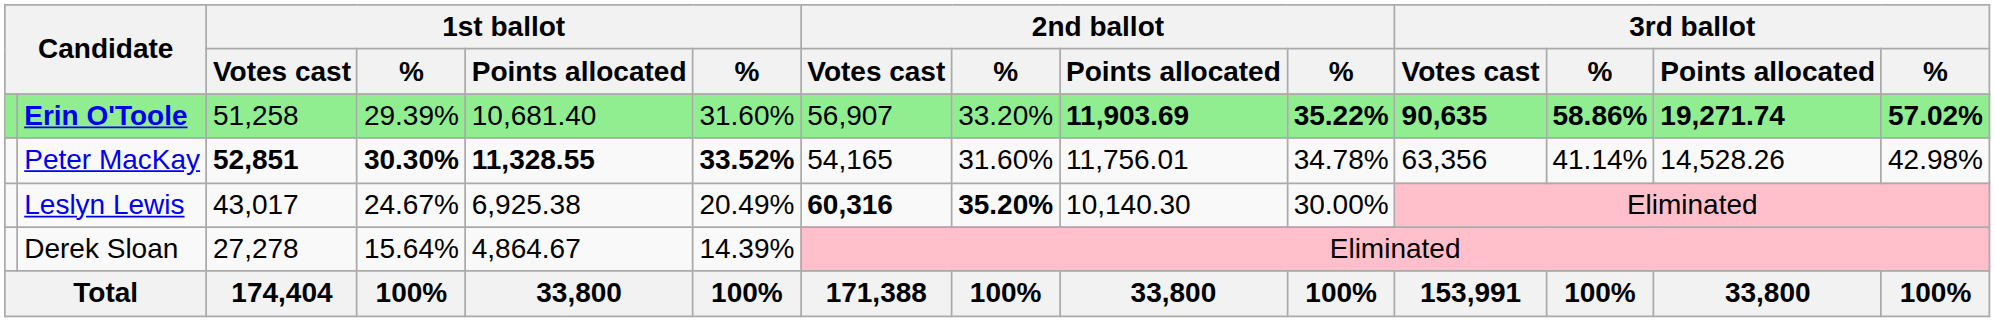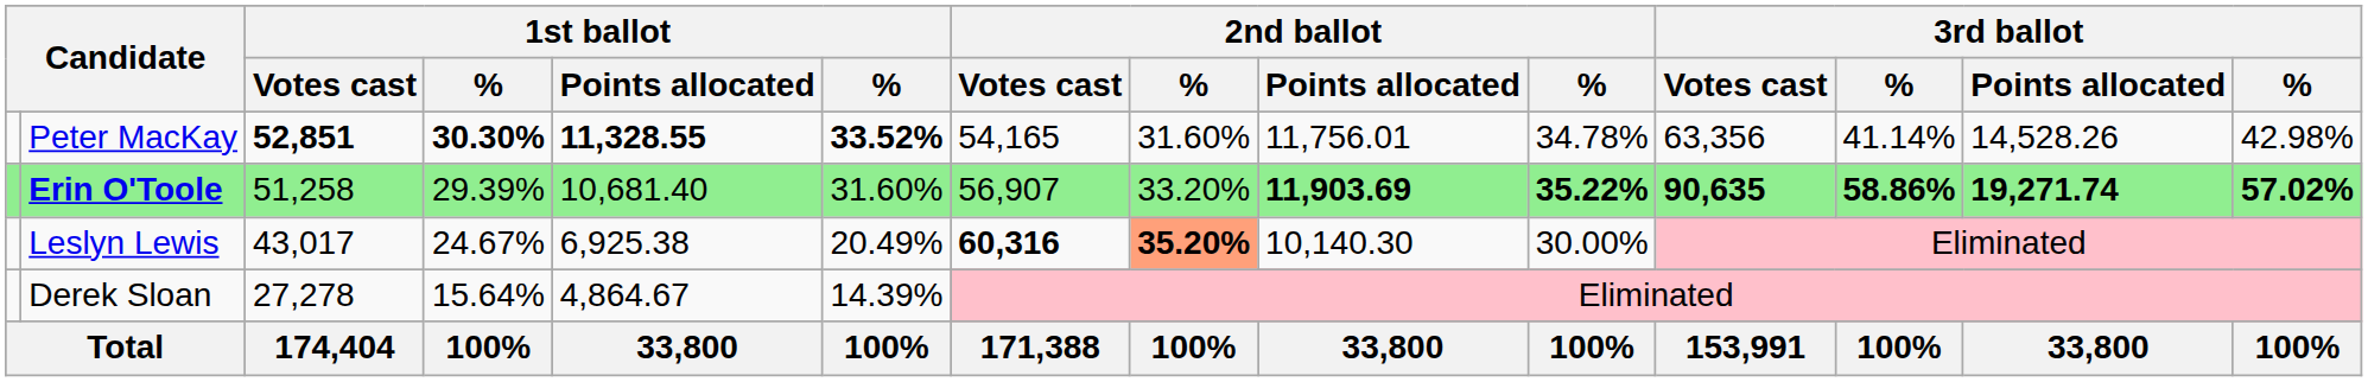rows swapped: Erin O'Toole <-> Peter MacKay
Leslyn Lewis | column 8: no background -> lightsalmon background
